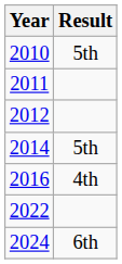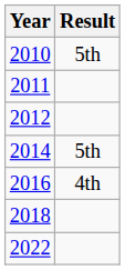+ row: 2018
- row: 2024 | 6th
